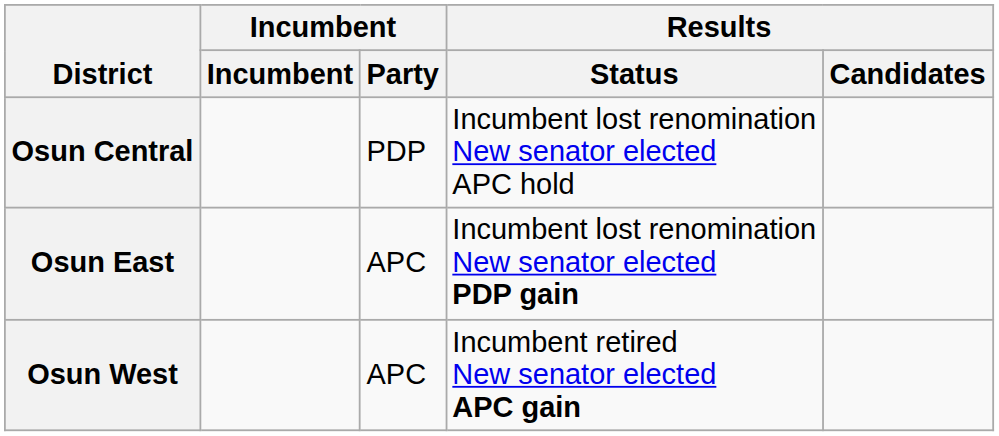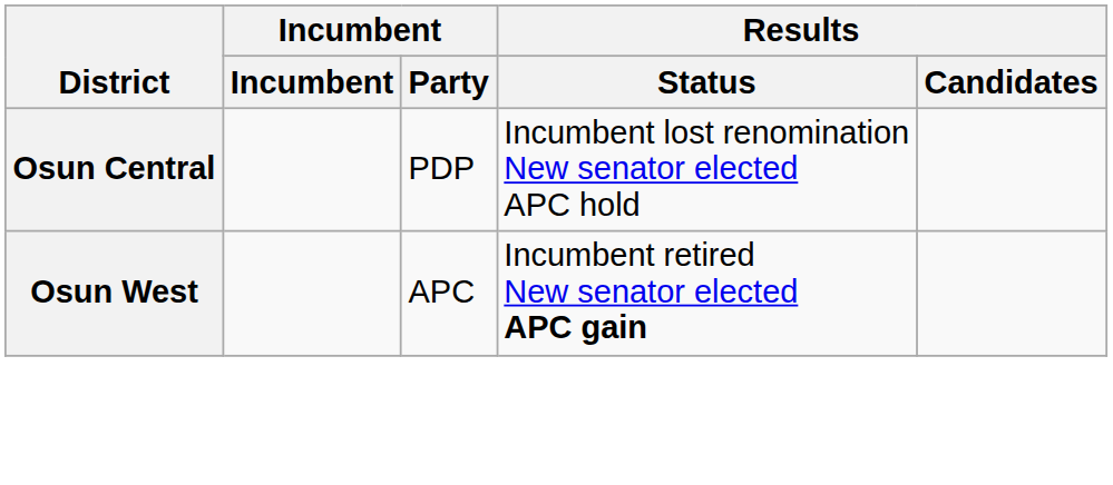- row: Osun East | APC | Incumbent lost renomination New senator elected PDP gain
